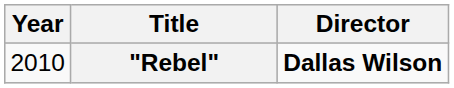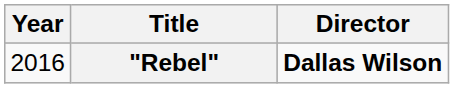"Rebel" | Year: 2010 -> 2016
